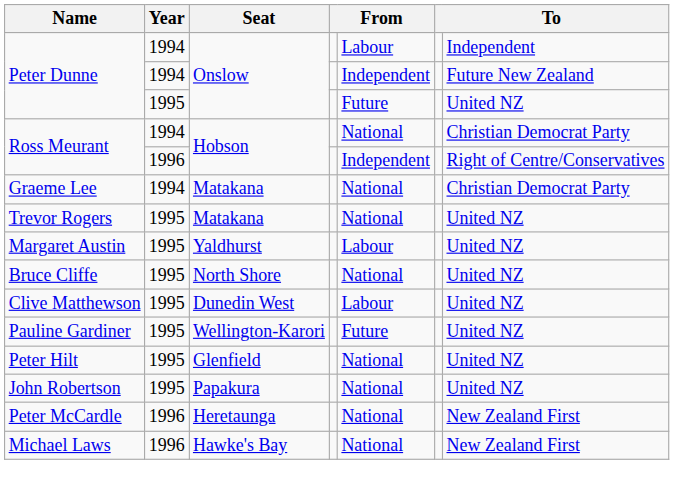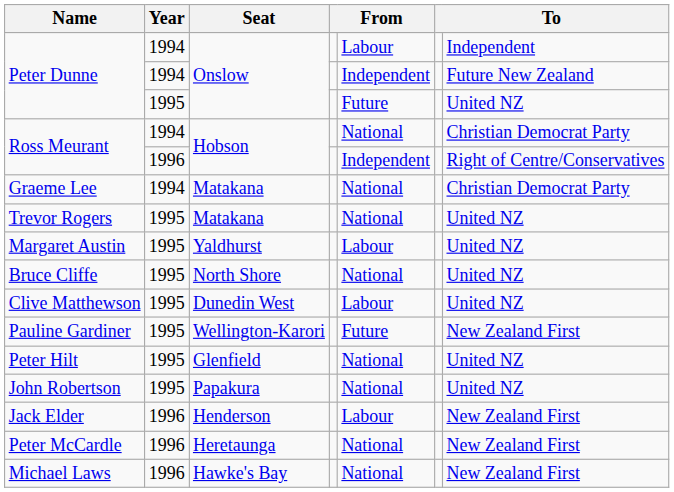Pauline Gardiner | column 7: United NZ -> New Zealand First
+ row: Jack Elder | 1996 | Henderson | Labour | New Zealand First
